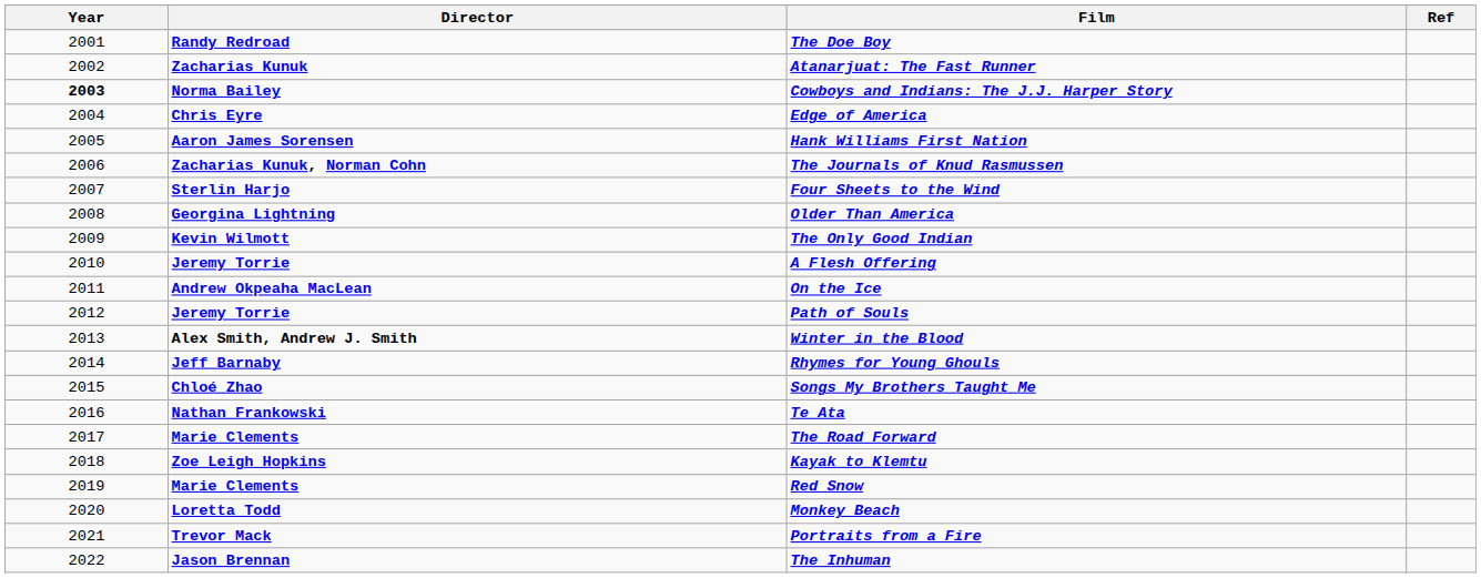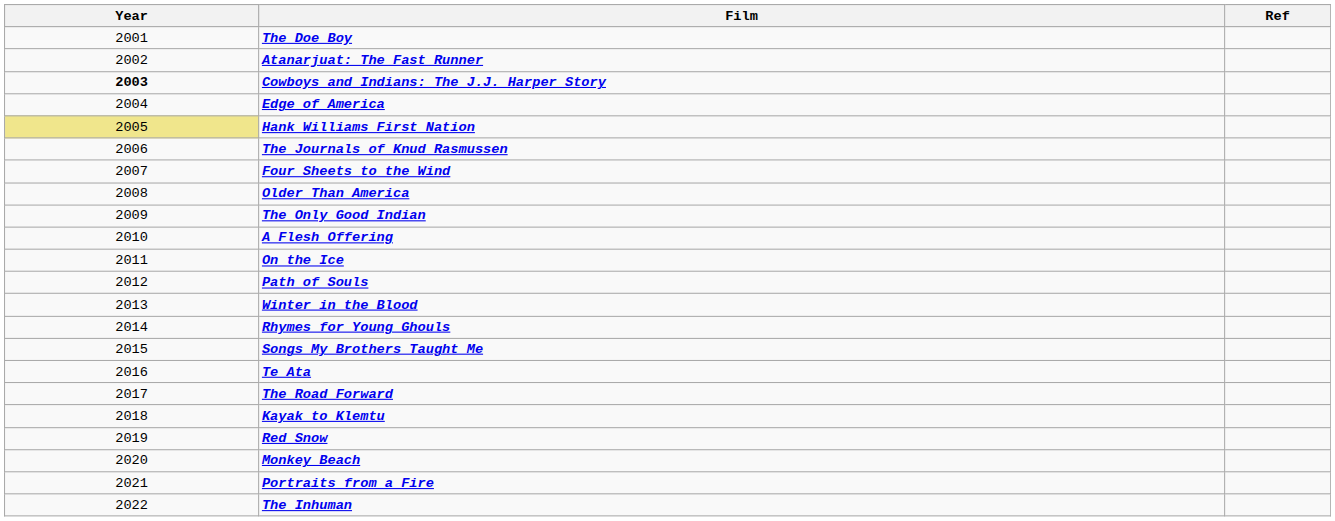- column: Director | Randy Redroad | Zacharias Kunuk | Norma Bailey | Chris Eyre | Aaron James Sorensen | Zacharias Kunuk, Norman Cohn | Sterlin Harjo | Georgina Lightning | Kevin Wilmott | Jeremy Torrie | Andrew Okpeaha MacLean | Jeremy Torrie | Alex Smith, Andrew J. Smith | Jeff Barnaby | Chloé Zhao | Nathan Frankowski | Marie Clements | Zoe Leigh Hopkins | Marie Clements | Loretta Todd | Trevor Mack | Jason Brennan
Hank Williams First Nation | Year: no background -> khaki background
